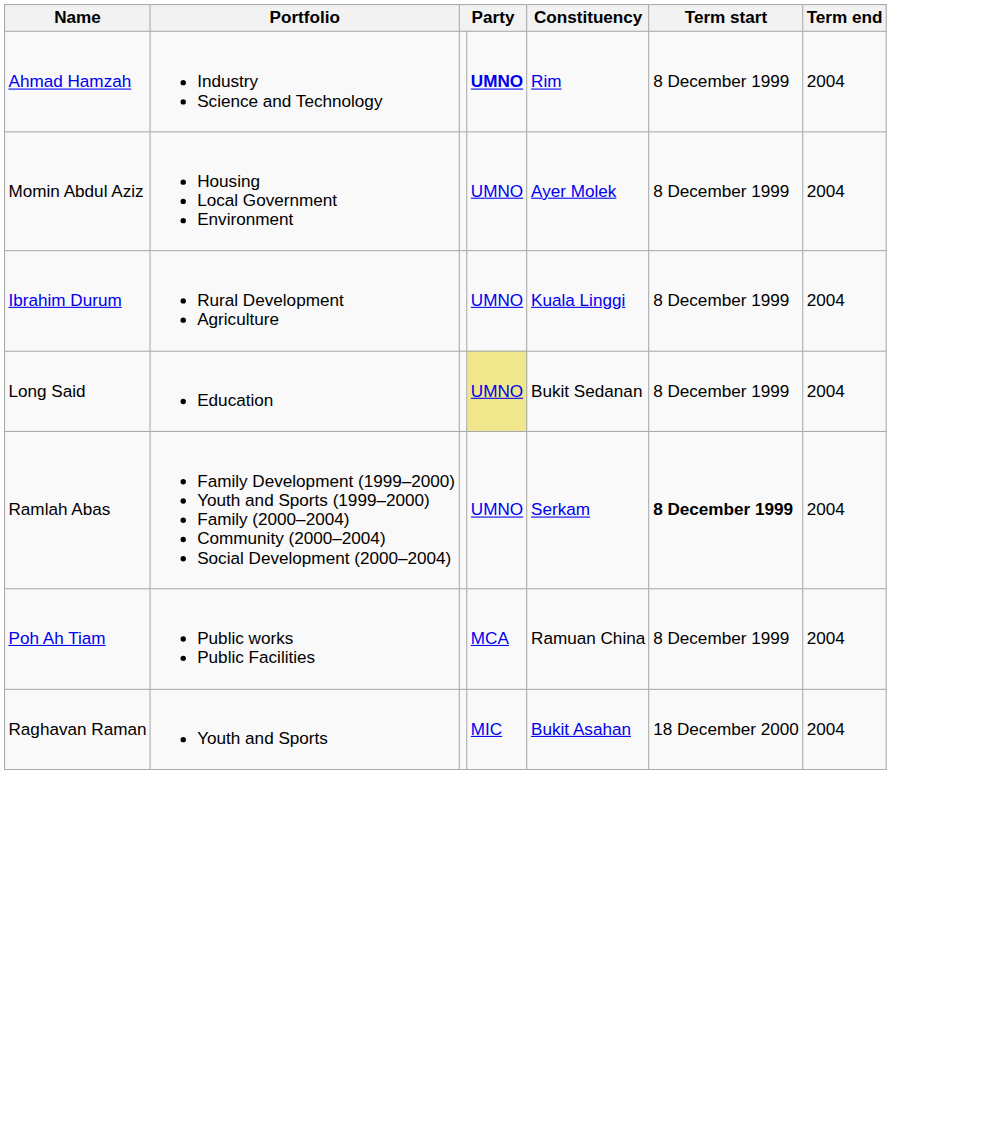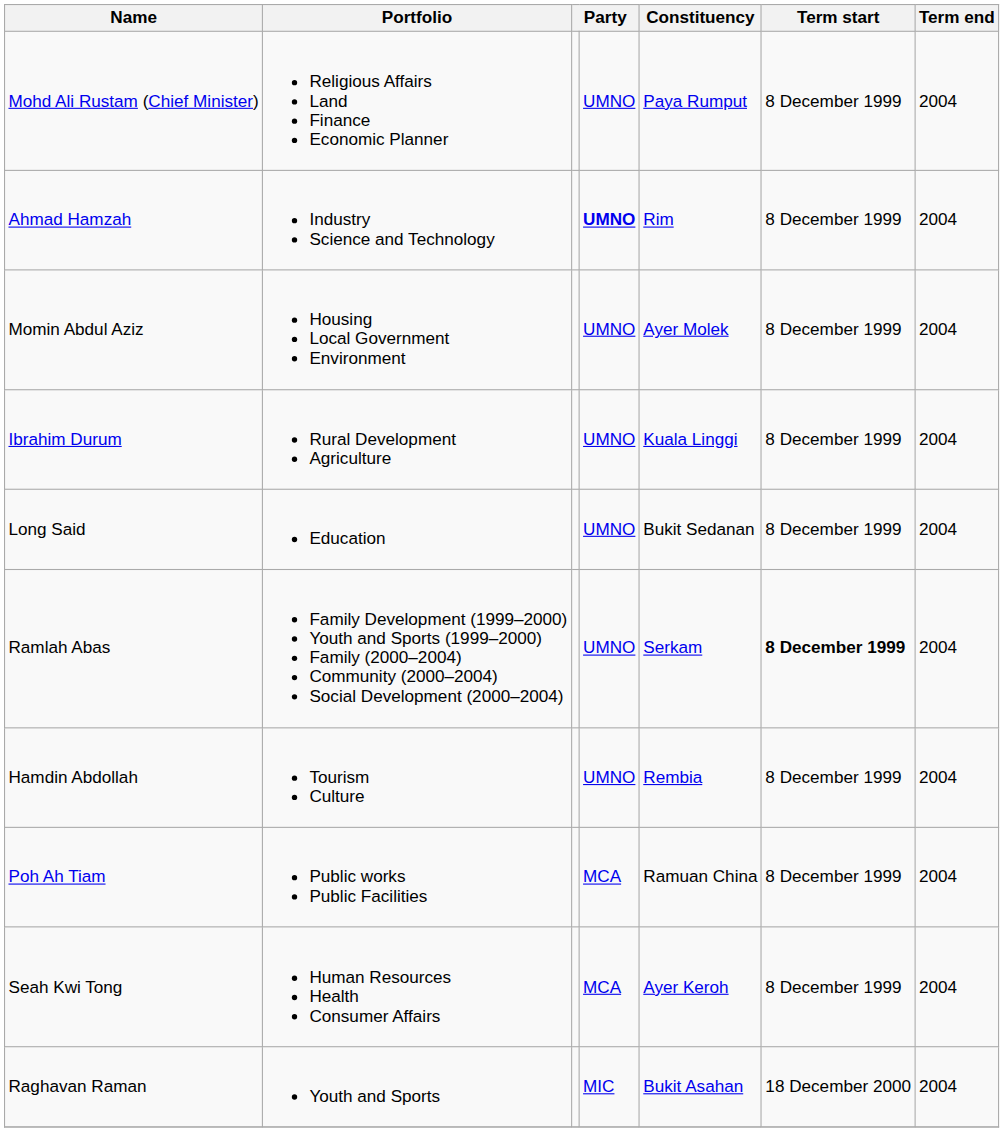+ row: Mohd Ali Rustam (Chief Minister) | Religious Affairs Land Finance Economic Planner | UMNO | Paya Rumput | 8 December 1999 | 2004
Long Said | column 4: khaki background -> no background
+ row: Hamdin Abdollah | Tourism Culture | UMNO | Rembia | 8 December 1999 | 2004
+ row: Seah Kwi Tong | Human Resources Health Consumer Affairs | MCA | Ayer Keroh | 8 December 1999 | 2004
